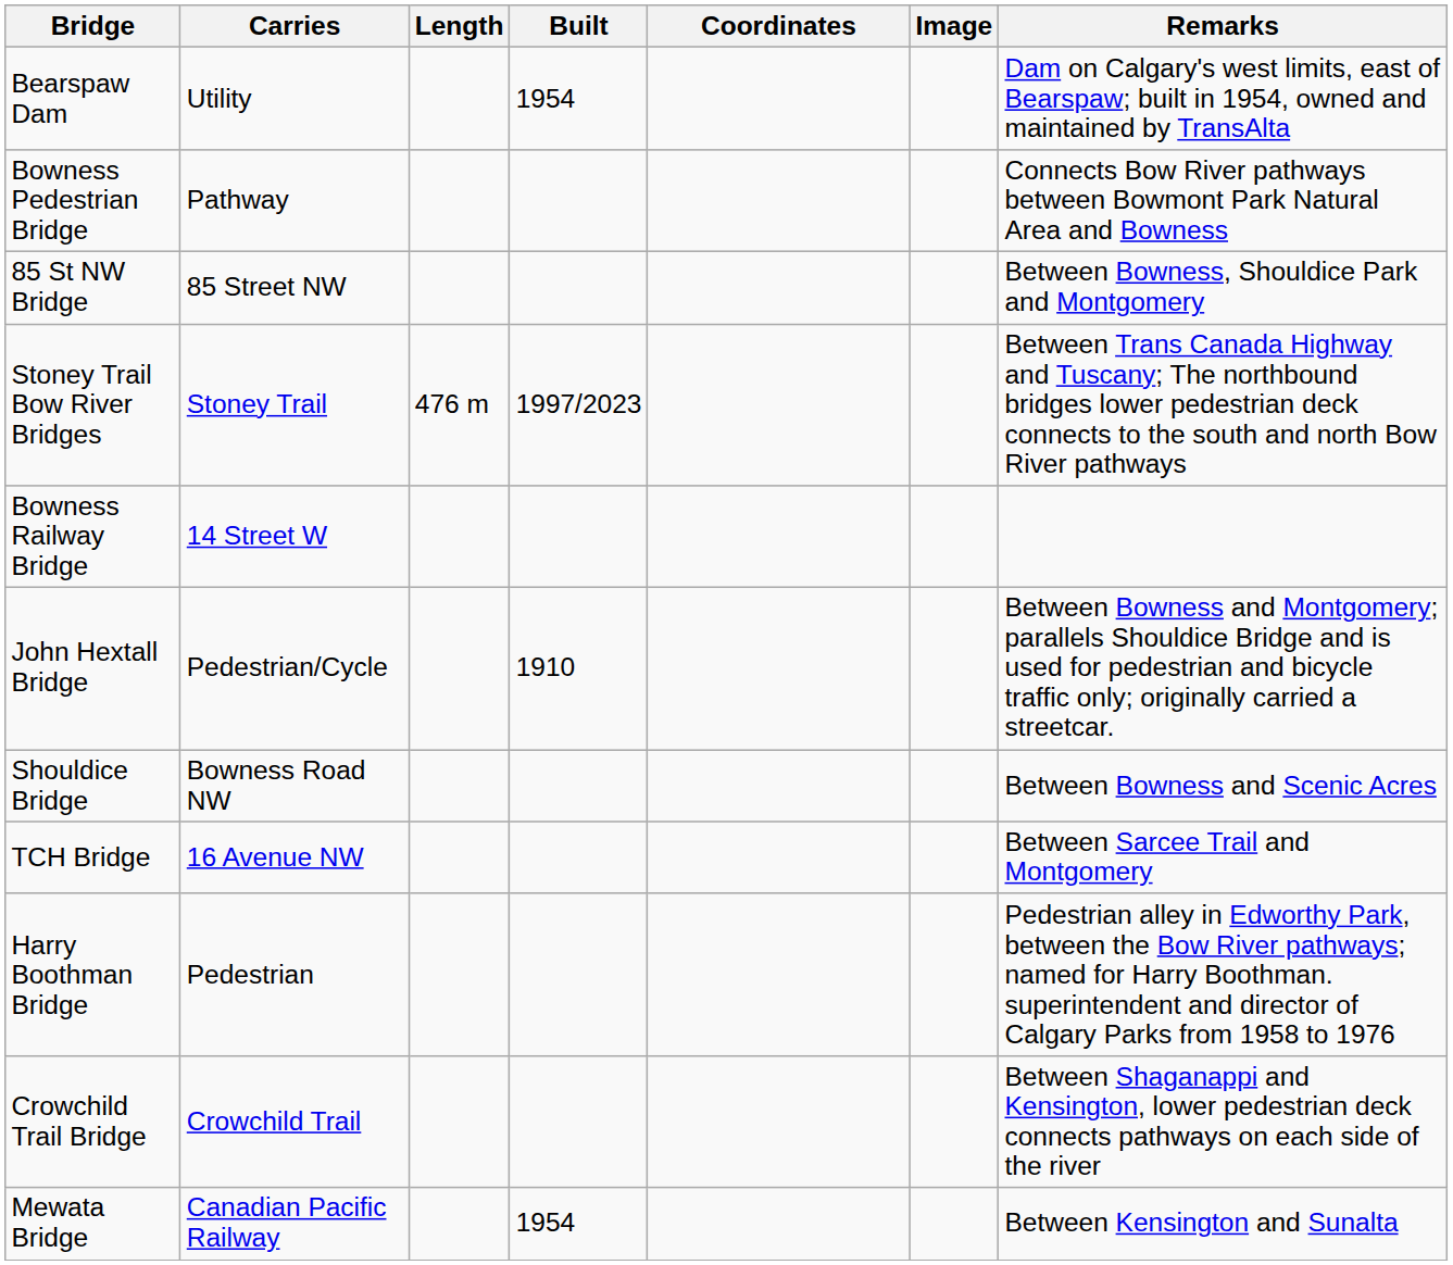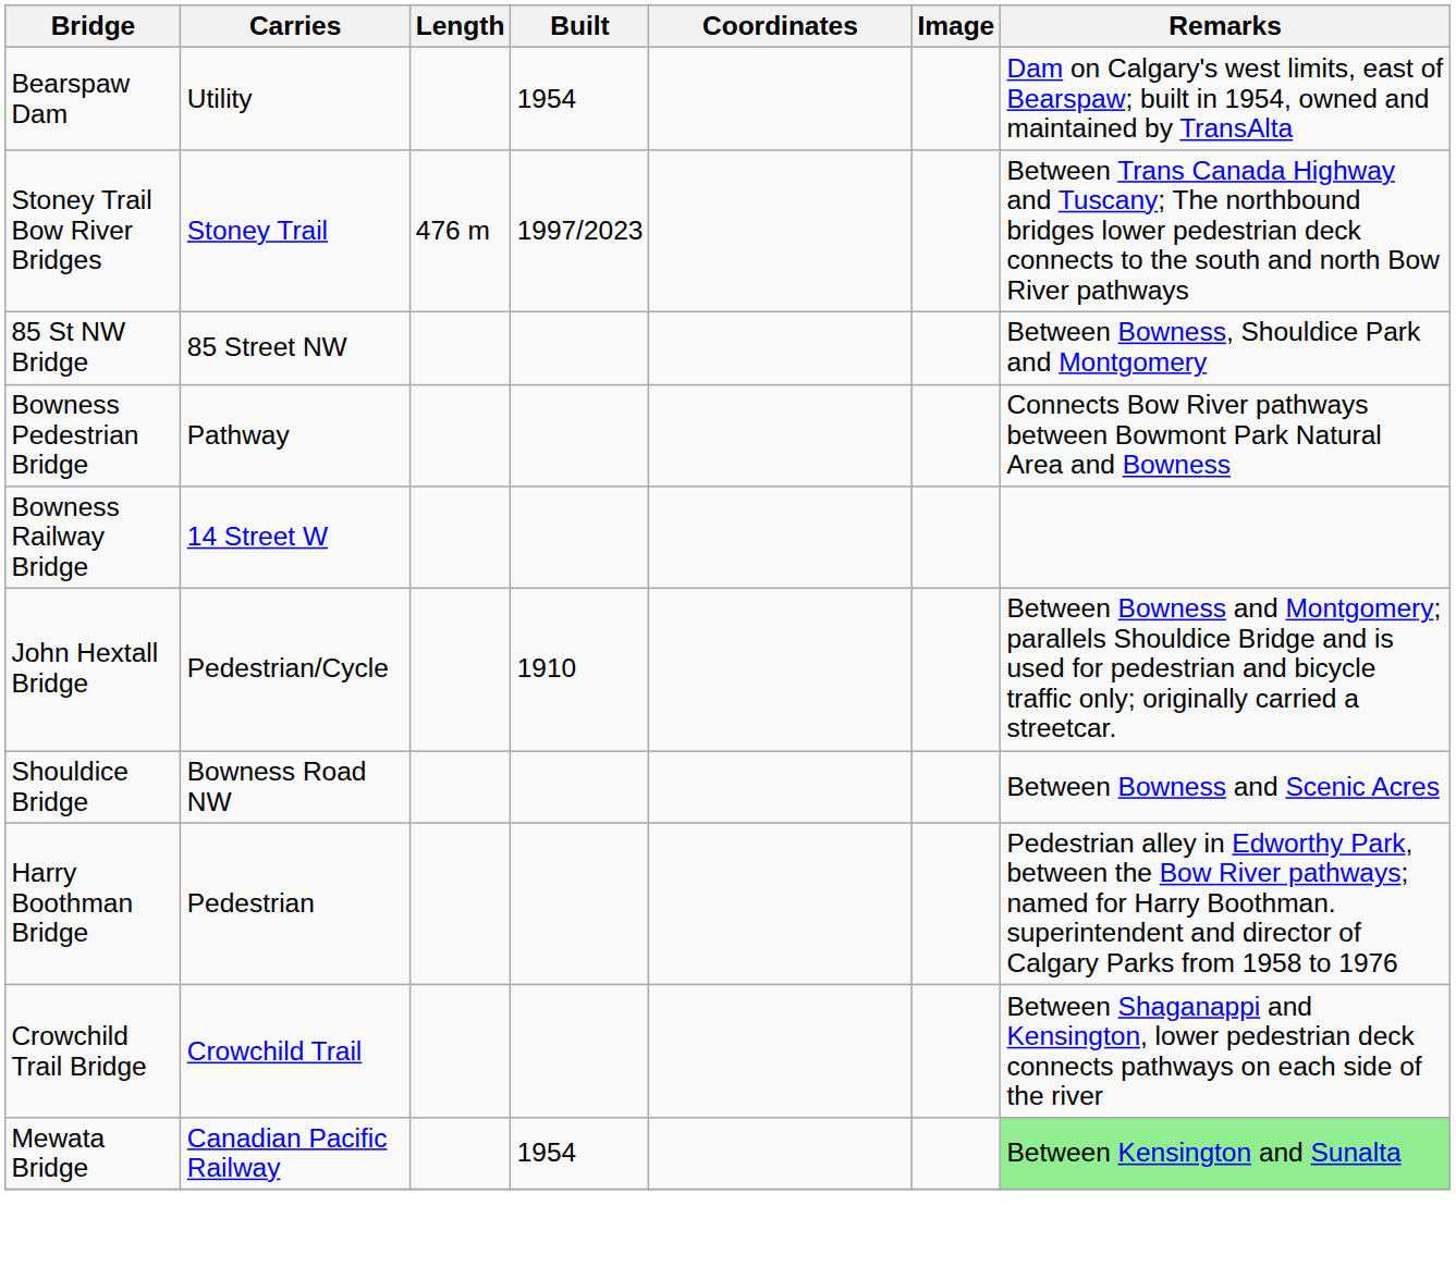rows swapped: Stoney Trail Bow River Bridges <-> Bowness Pedestrian Bridge
- row: TCH Bridge | 16 Avenue NW | Between Sarcee Trail and Montgomery
Mewata Bridge | Remarks: no background -> lightgreen background
